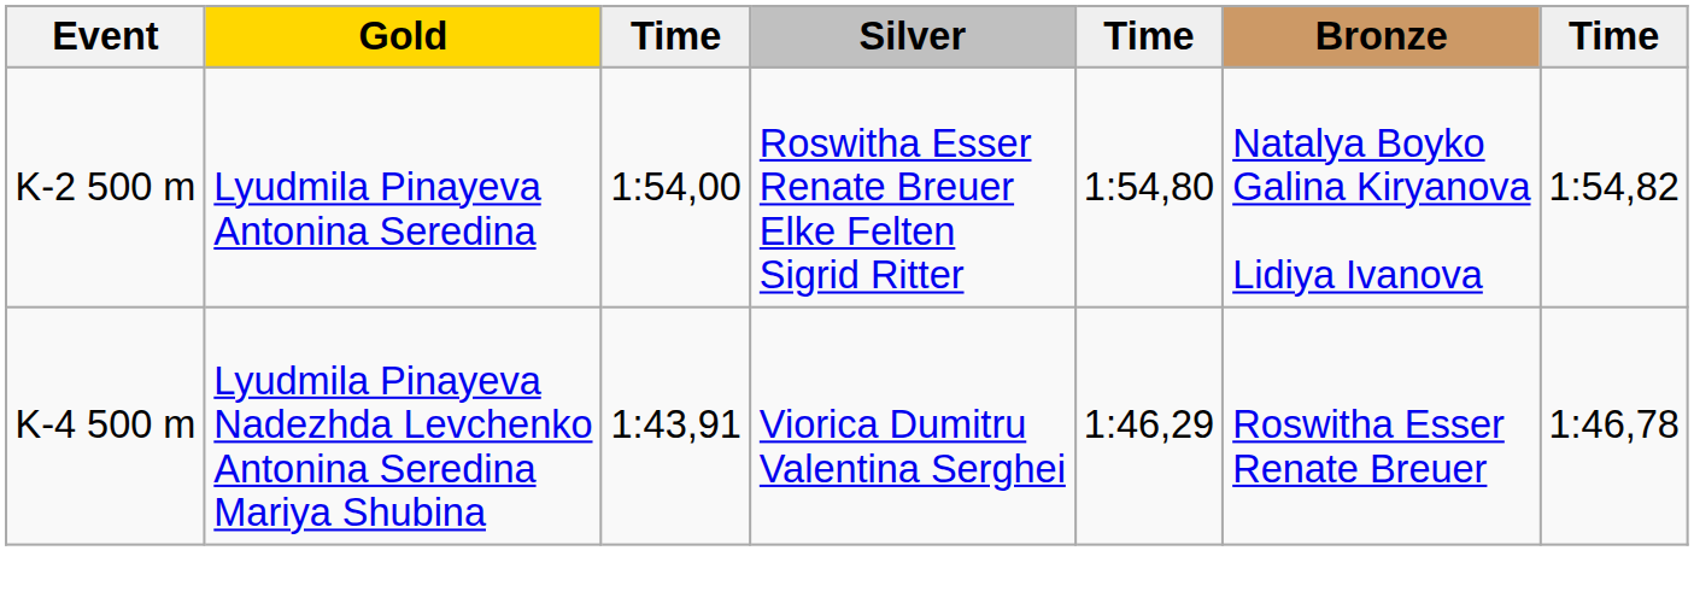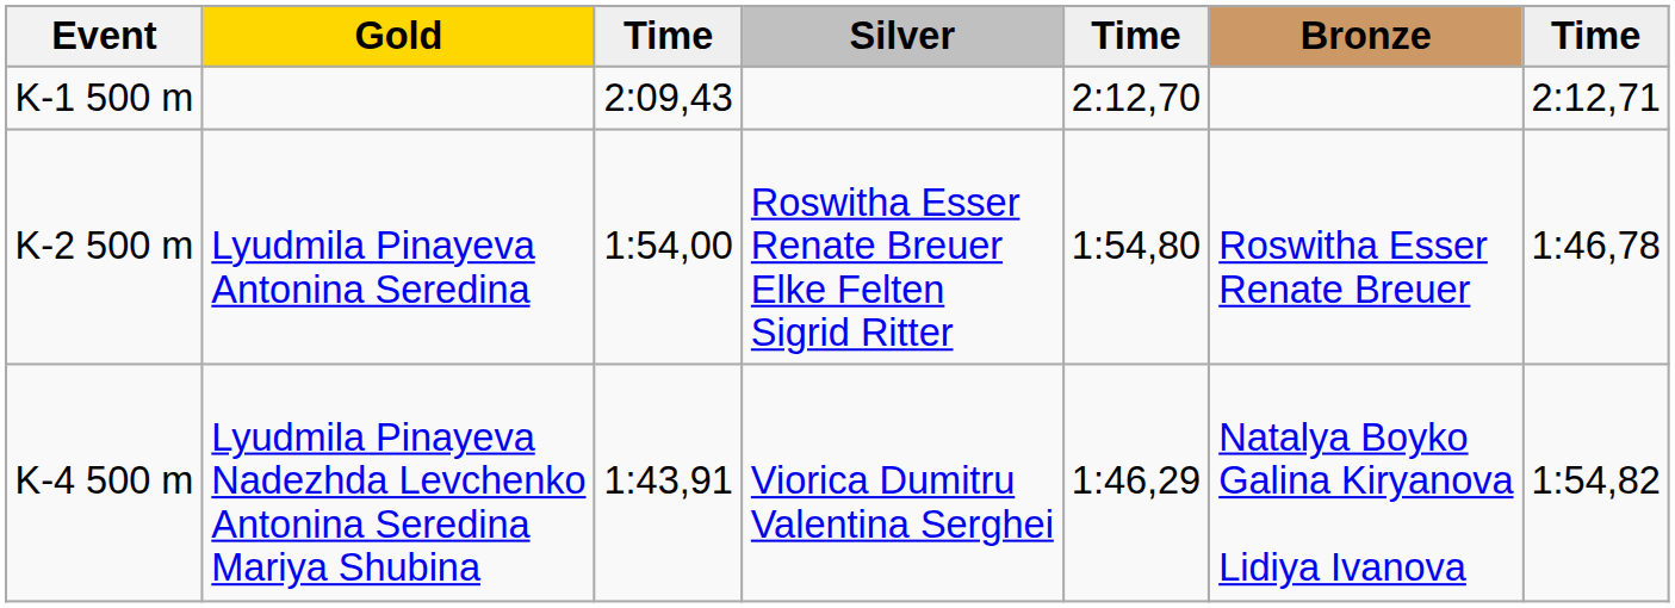+ row: K-1 500 m | 2:09,43 | 2:12,70 | 2:12,71
K-2 500 m | Bronze: Natalya Boyko Galina Kiryanova Lidiya Ivanova -> Roswitha Esser Renate Breuer
K-2 500 m | column 7: 1:54,82 -> 1:46,78
K-4 500 m | Bronze: Roswitha Esser Renate Breuer -> Natalya Boyko Galina Kiryanova Lidiya Ivanova
K-4 500 m | column 7: 1:46,78 -> 1:54,82
